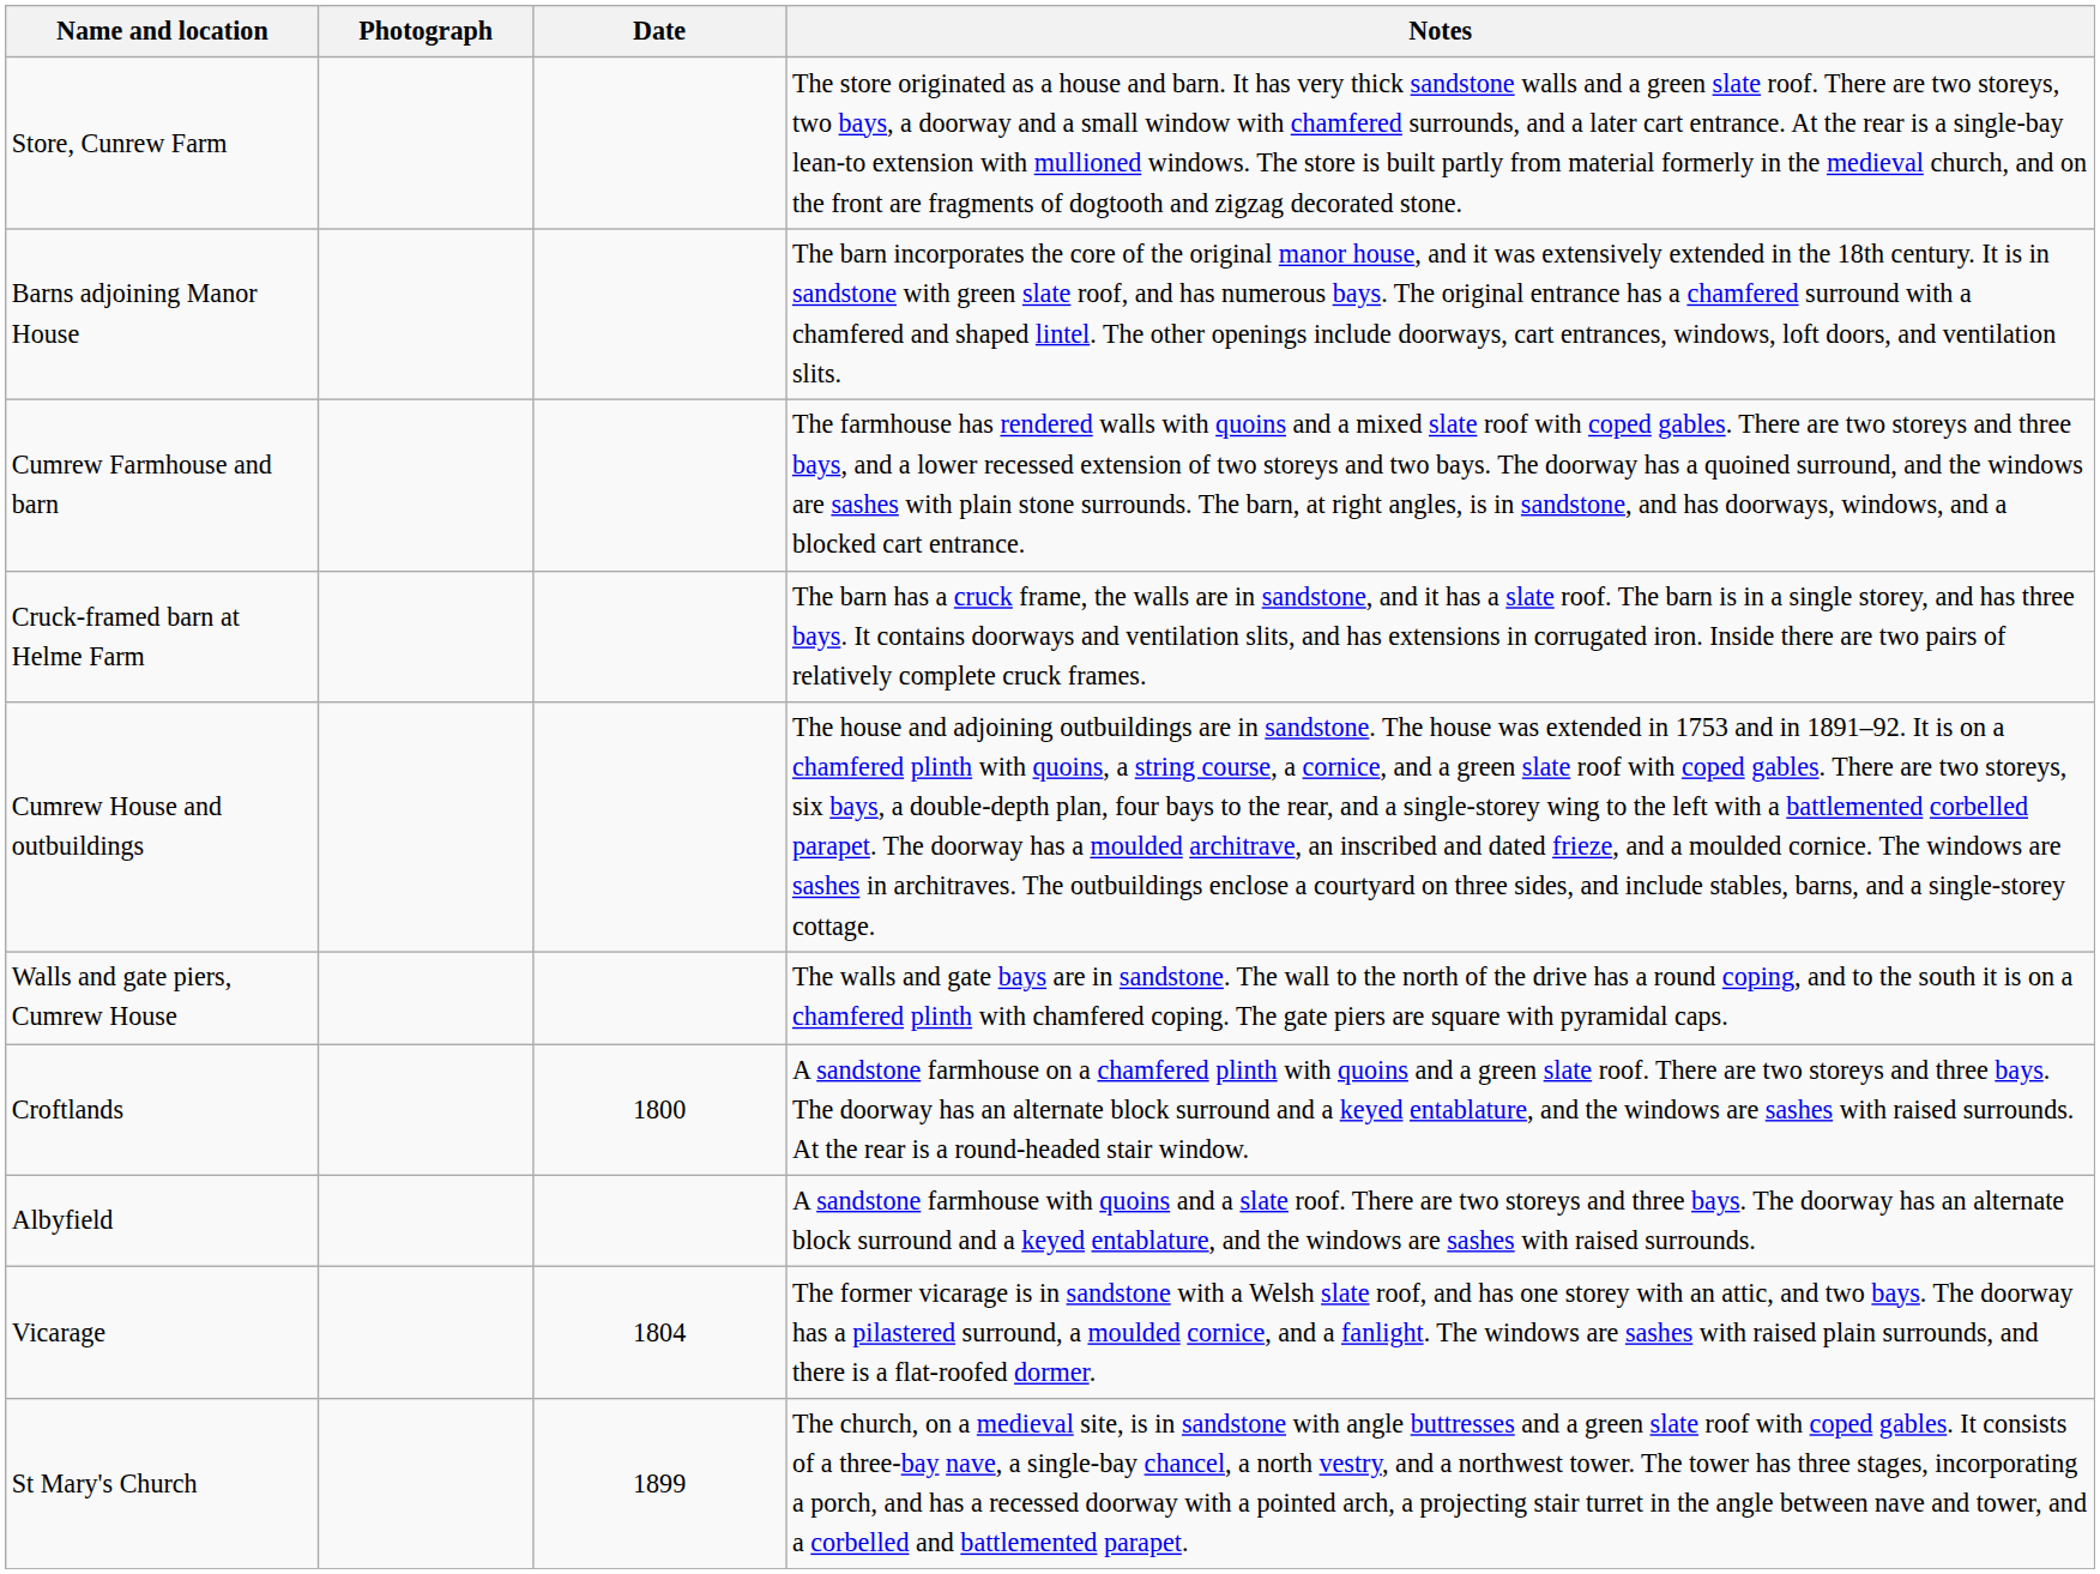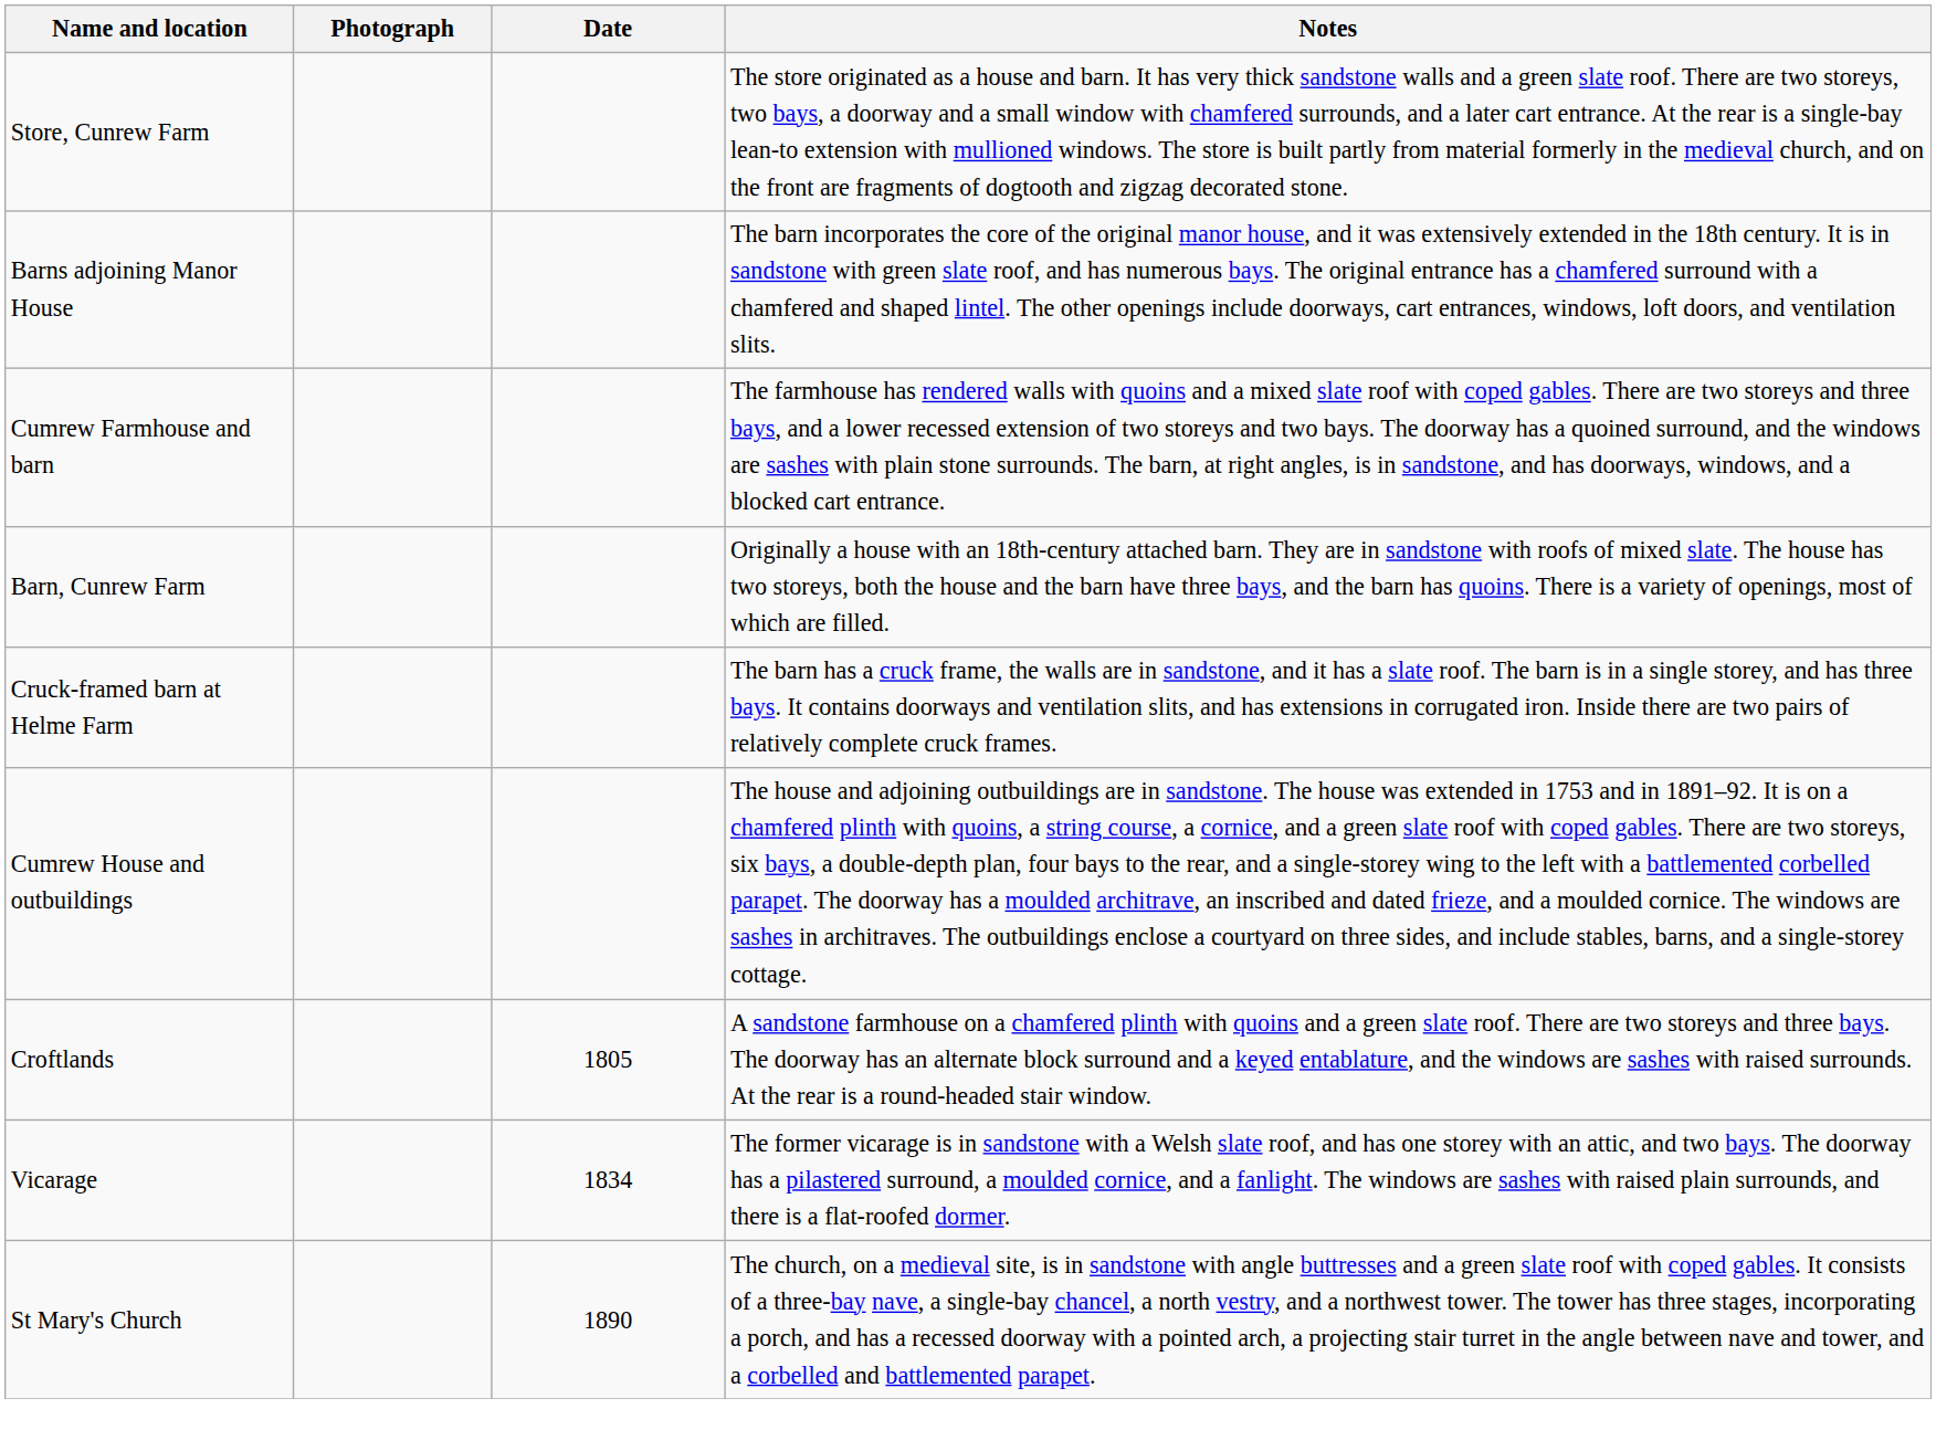+ row: Barn, Cunrew Farm | Originally a house with an 18th-century attached barn. They are in sandstone with roofs of mixed slate. The house has two storeys, both the house and the barn have three bays, and the barn has quoins. There is a variety of openings, most of which are filled.
- row: Walls and gate piers, Cumrew House | The walls and gate bays are in sandstone. The wall to the north of the drive has a round coping, and to the south it is on a chamfered plinth with chamfered coping. The gate piers are square with pyramidal caps.
Croftlands | Date: 1800 -> 1805
- row: Albyfield | A sandstone farmhouse with quoins and a slate roof. There are two storeys and three bays. The doorway has an alternate block surround and a keyed entablature, and the windows are sashes with raised surrounds.
Vicarage | Date: 1804 -> 1834
St Mary's Church | Date: 1899 -> 1890
